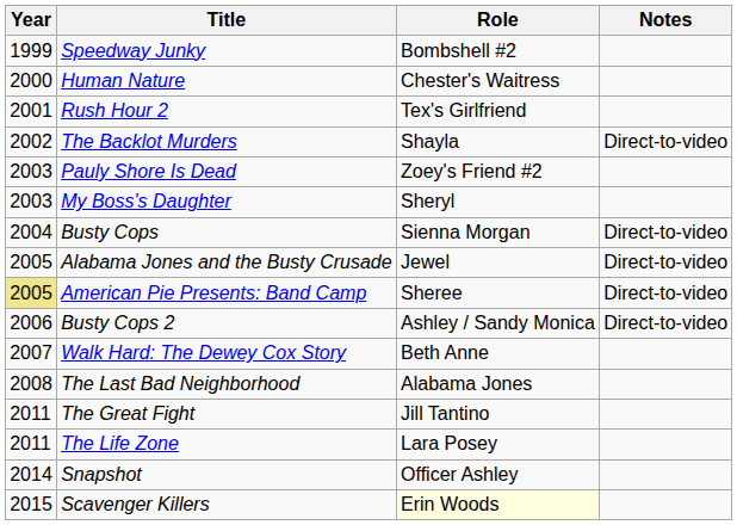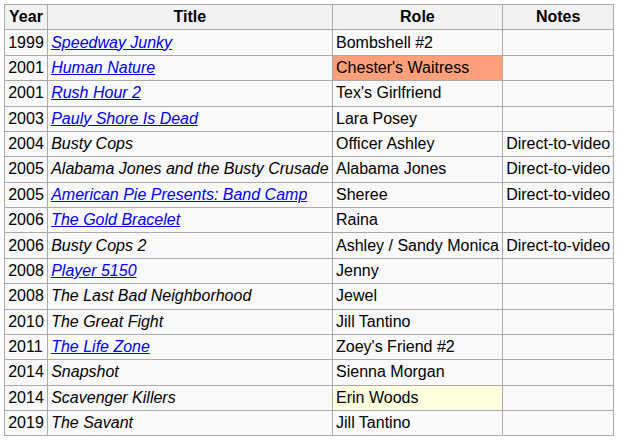Human Nature | Year: 2000 -> 2001
Human Nature | Role: no background -> lightsalmon background
- row: 2002 | The Backlot Murders | Shayla | Direct-to-video
Pauly Shore Is Dead | Role: Zoey's Friend #2 -> Lara Posey
- row: 2003 | My Boss's Daughter | Sheryl
Busty Cops | Role: Sienna Morgan -> Officer Ashley
Alabama Jones and the Busty Crusade | Role: Jewel -> Alabama Jones
American Pie Presents: Band Camp | Year: khaki background -> no background
+ row: 2006 | The Gold Bracelet | Raina
- row: 2007 | Walk Hard: The Dewey Cox Story | Beth Anne
+ row: 2008 | Player 5150 | Jenny
The Last Bad Neighborhood | Role: Alabama Jones -> Jewel
The Great Fight | Year: 2011 -> 2010
The Life Zone | Role: Lara Posey -> Zoey's Friend #2
Snapshot | Role: Officer Ashley -> Sienna Morgan
Scavenger Killers | Year: 2015 -> 2014
+ row: 2019 | The Savant | Jill Tantino
